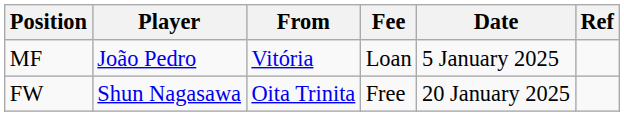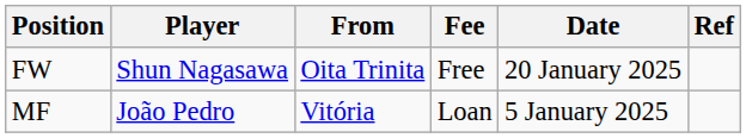rows swapped: MF <-> FW
